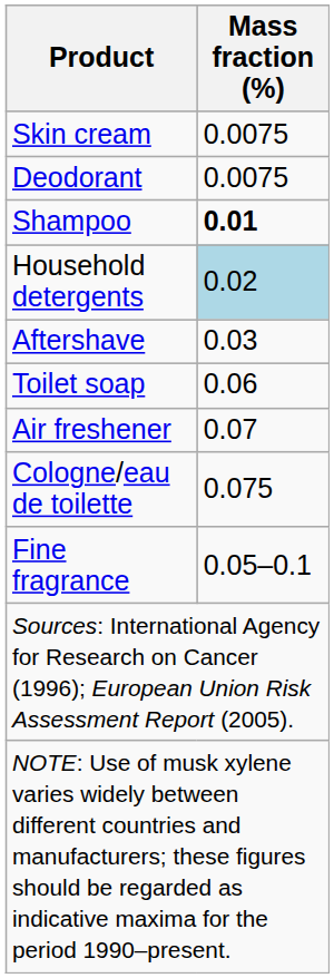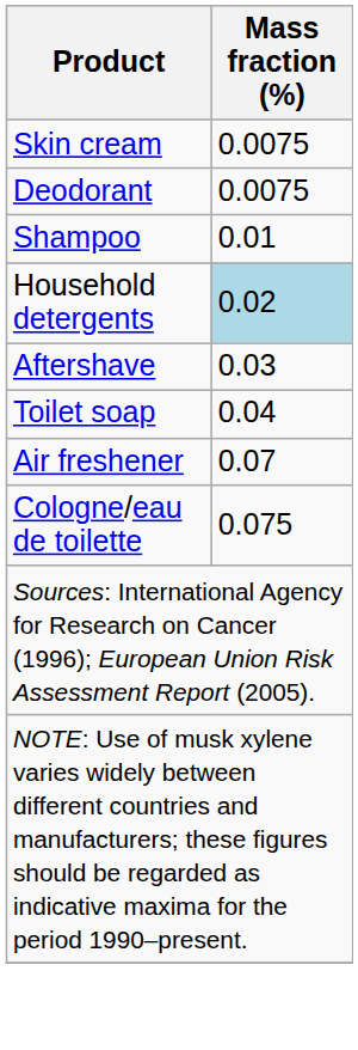Shampoo | Mass fraction (%): bold -> normal
Toilet soap | Mass fraction (%): 0.06 -> 0.04
- row: Fine fragrance | 0.05–0.1
